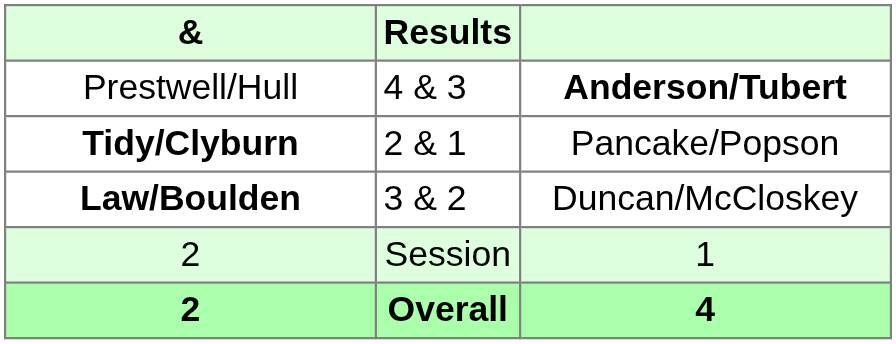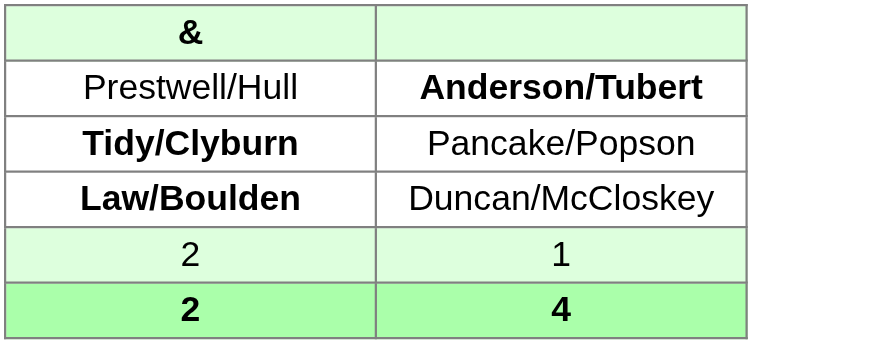- column: Results | 4 & 3 | 2 & 1 | 3 & 2 | Session | Overall
